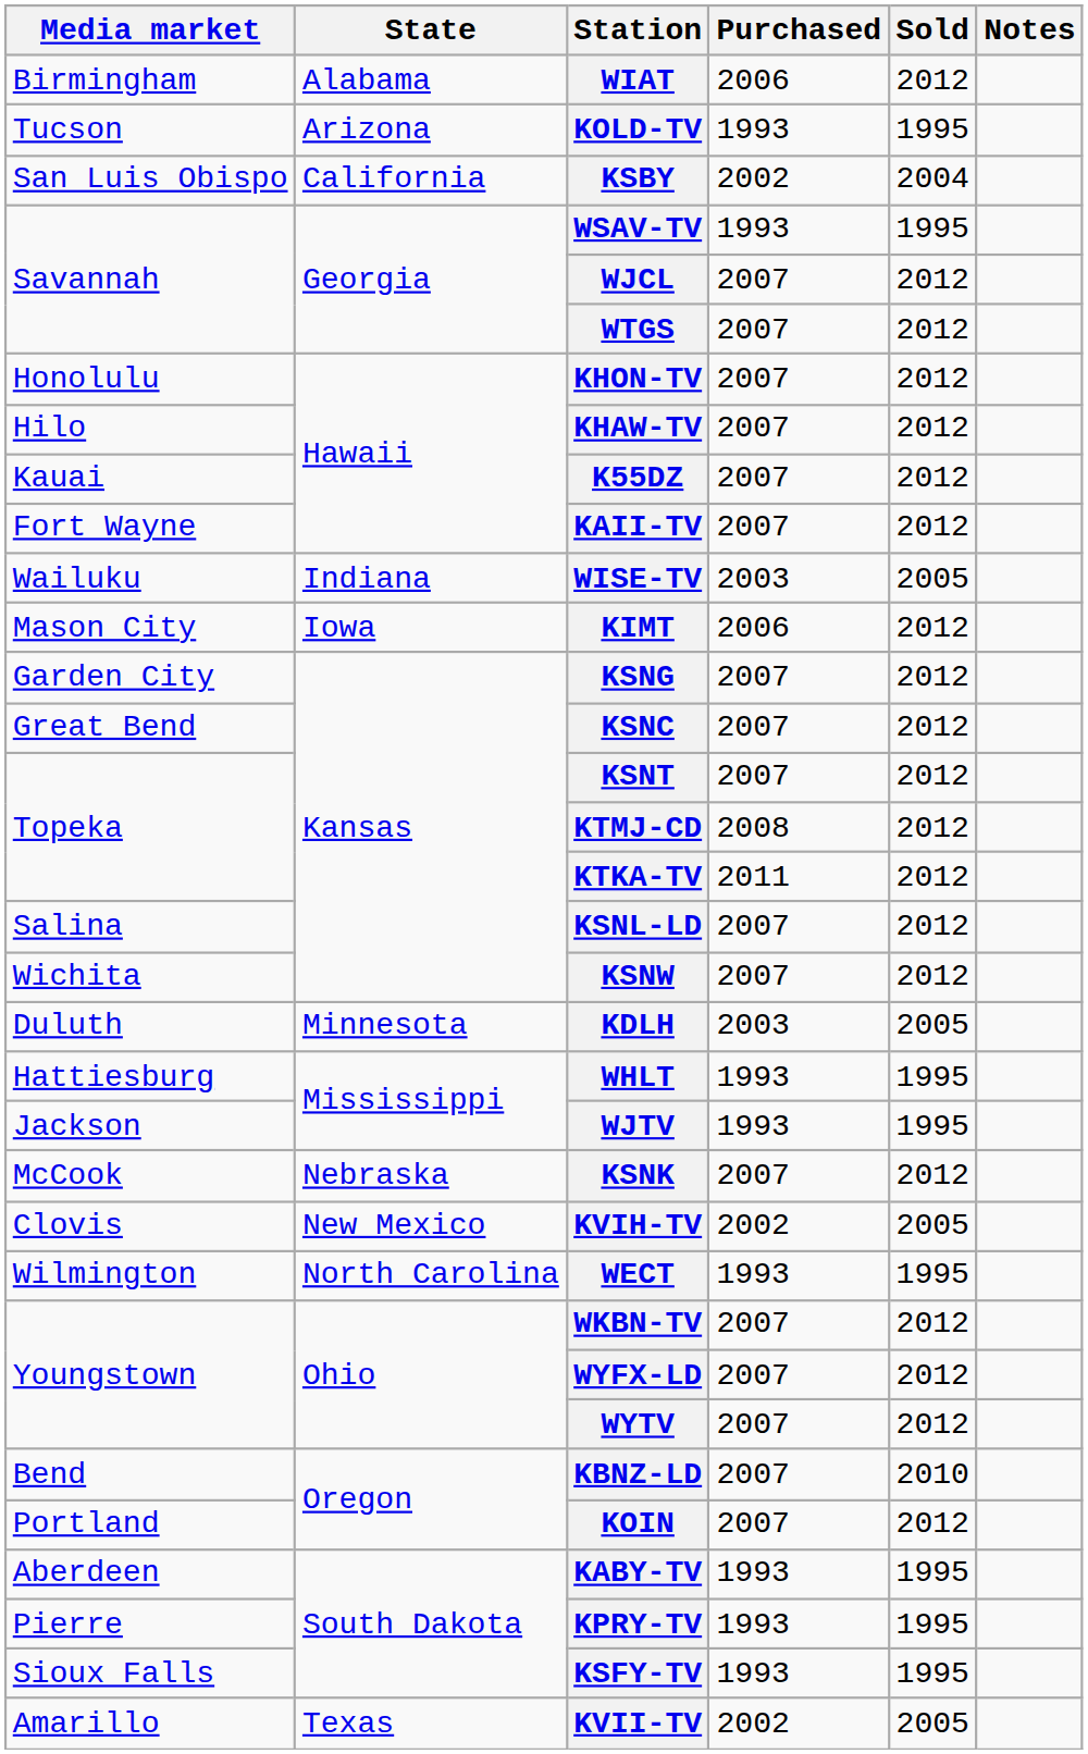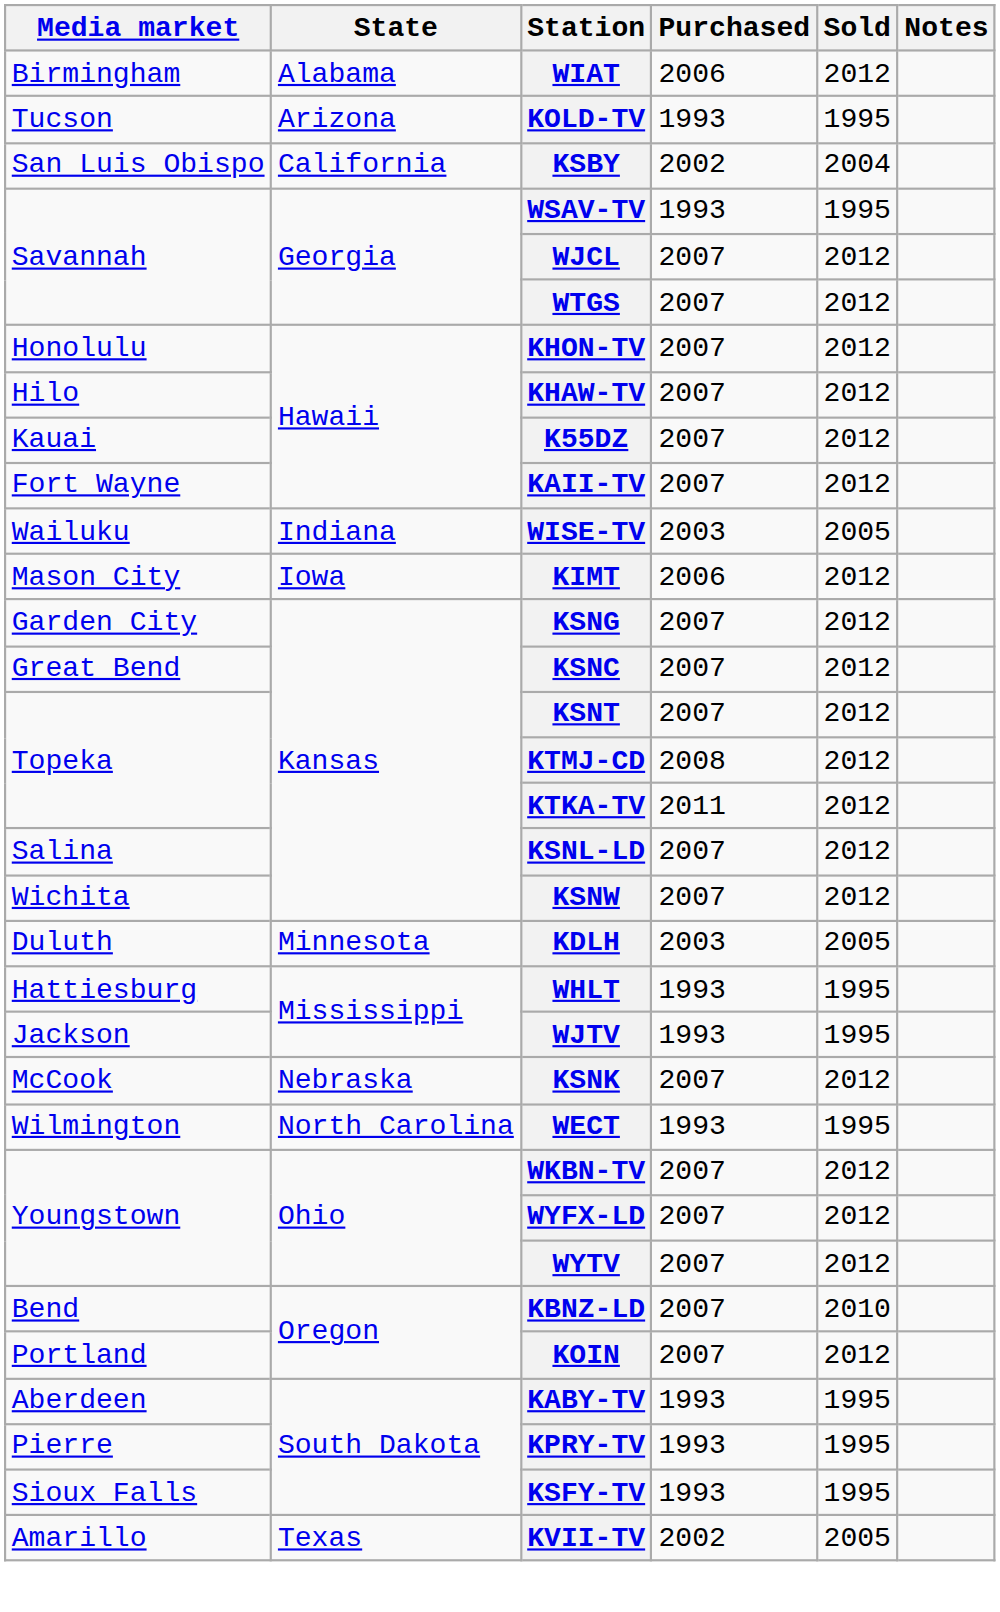- row: Clovis | New Mexico | KVIH-TV | 2002 | 2005
